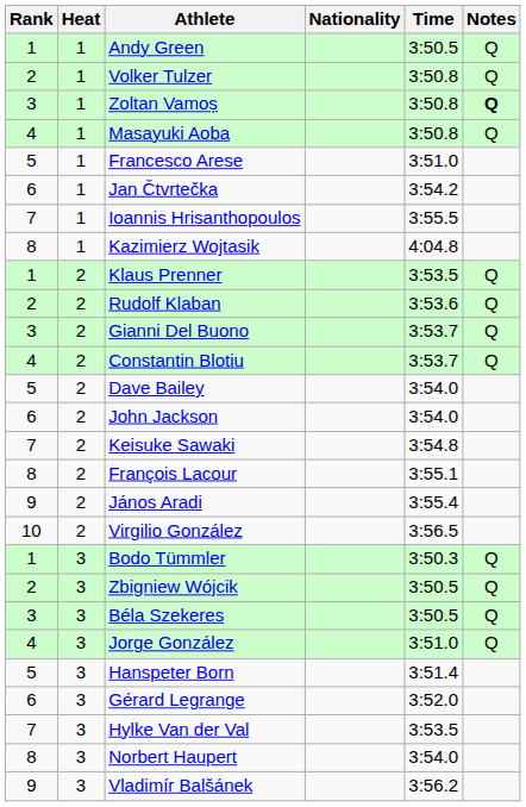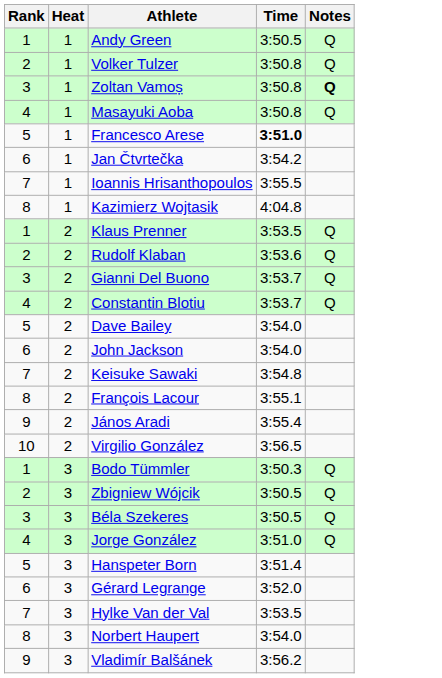- column: Nationality
Francesco Arese | Time: normal -> bold
